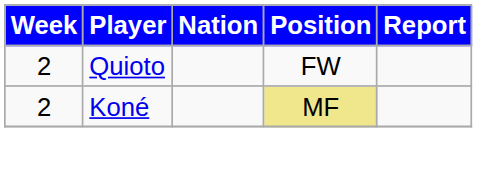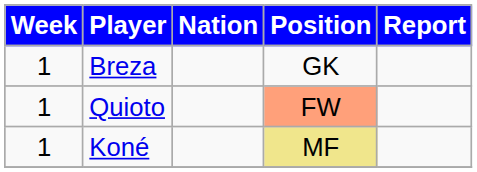+ row: 1 | Breza | GK
Quioto | Week: 2 -> 1
Quioto | Position: no background -> lightsalmon background
Koné | Week: 2 -> 1
